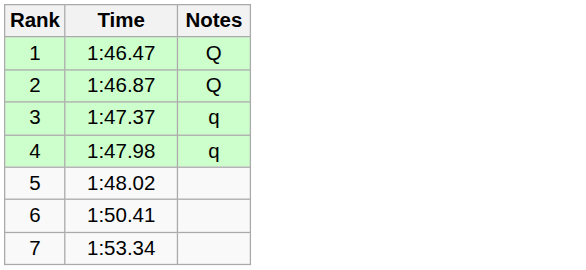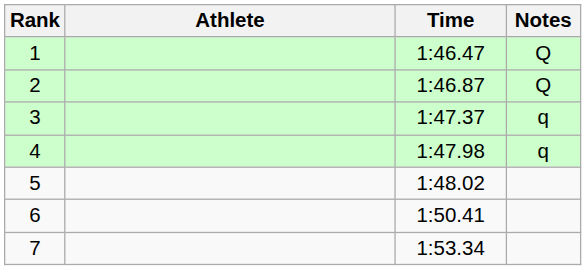+ column: Athlete
